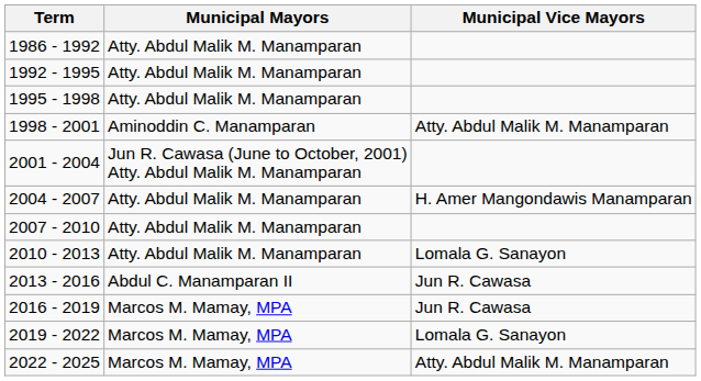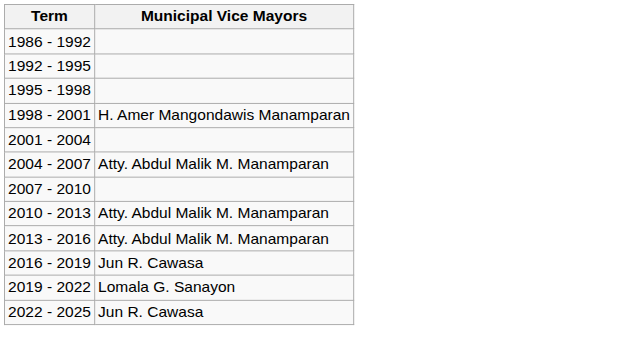- column: Municipal Mayors | Atty. Abdul Malik M. Manamparan | Atty. Abdul Malik M. Manamparan | Atty. Abdul Malik M. Manamparan | Aminoddin C. Manamparan | Jun R. Cawasa (June to October, 2001) Atty. Abdul Malik M. Manamparan | Atty. Abdul Malik M. Manamparan | Atty. Abdul Malik M. Manamparan | Atty. Abdul Malik M. Manamparan | Abdul C. Manamparan II | Marcos M. Mamay, MPA | Marcos M. Mamay, MPA | Marcos M. Mamay, MPA
1998 - 2001 | Municipal Vice Mayors: Atty. Abdul Malik M. Manamparan -> H. Amer Mangondawis Manamparan
2004 - 2007 | Municipal Vice Mayors: H. Amer Mangondawis Manamparan -> Atty. Abdul Malik M. Manamparan
2010 - 2013 | Municipal Vice Mayors: Lomala G. Sanayon -> Atty. Abdul Malik M. Manamparan
2013 - 2016 | Municipal Vice Mayors: Jun R. Cawasa -> Atty. Abdul Malik M. Manamparan
2022 - 2025 | Municipal Vice Mayors: Atty. Abdul Malik M. Manamparan -> Jun R. Cawasa
